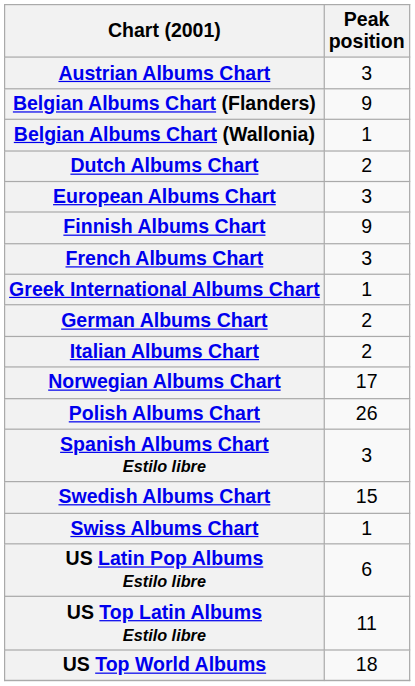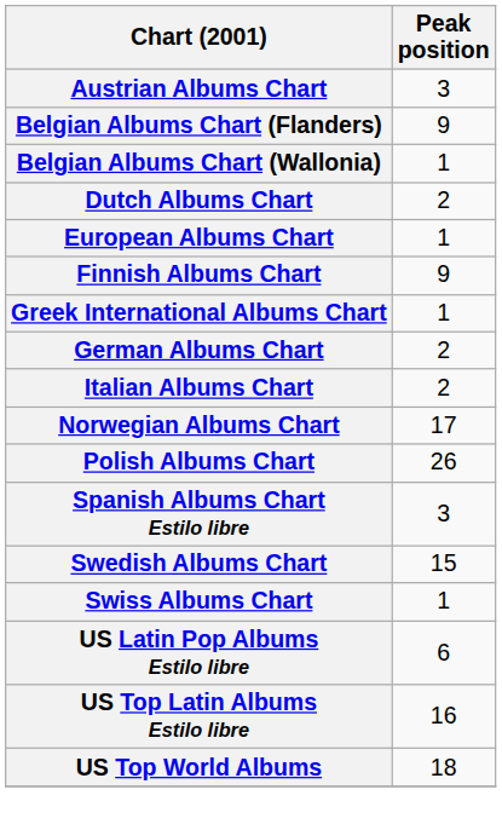European Albums Chart | Peak position: 3 -> 1
- row: French Albums Chart | 3
US Top Latin Albums Estilo libre | Peak position: 11 -> 16
